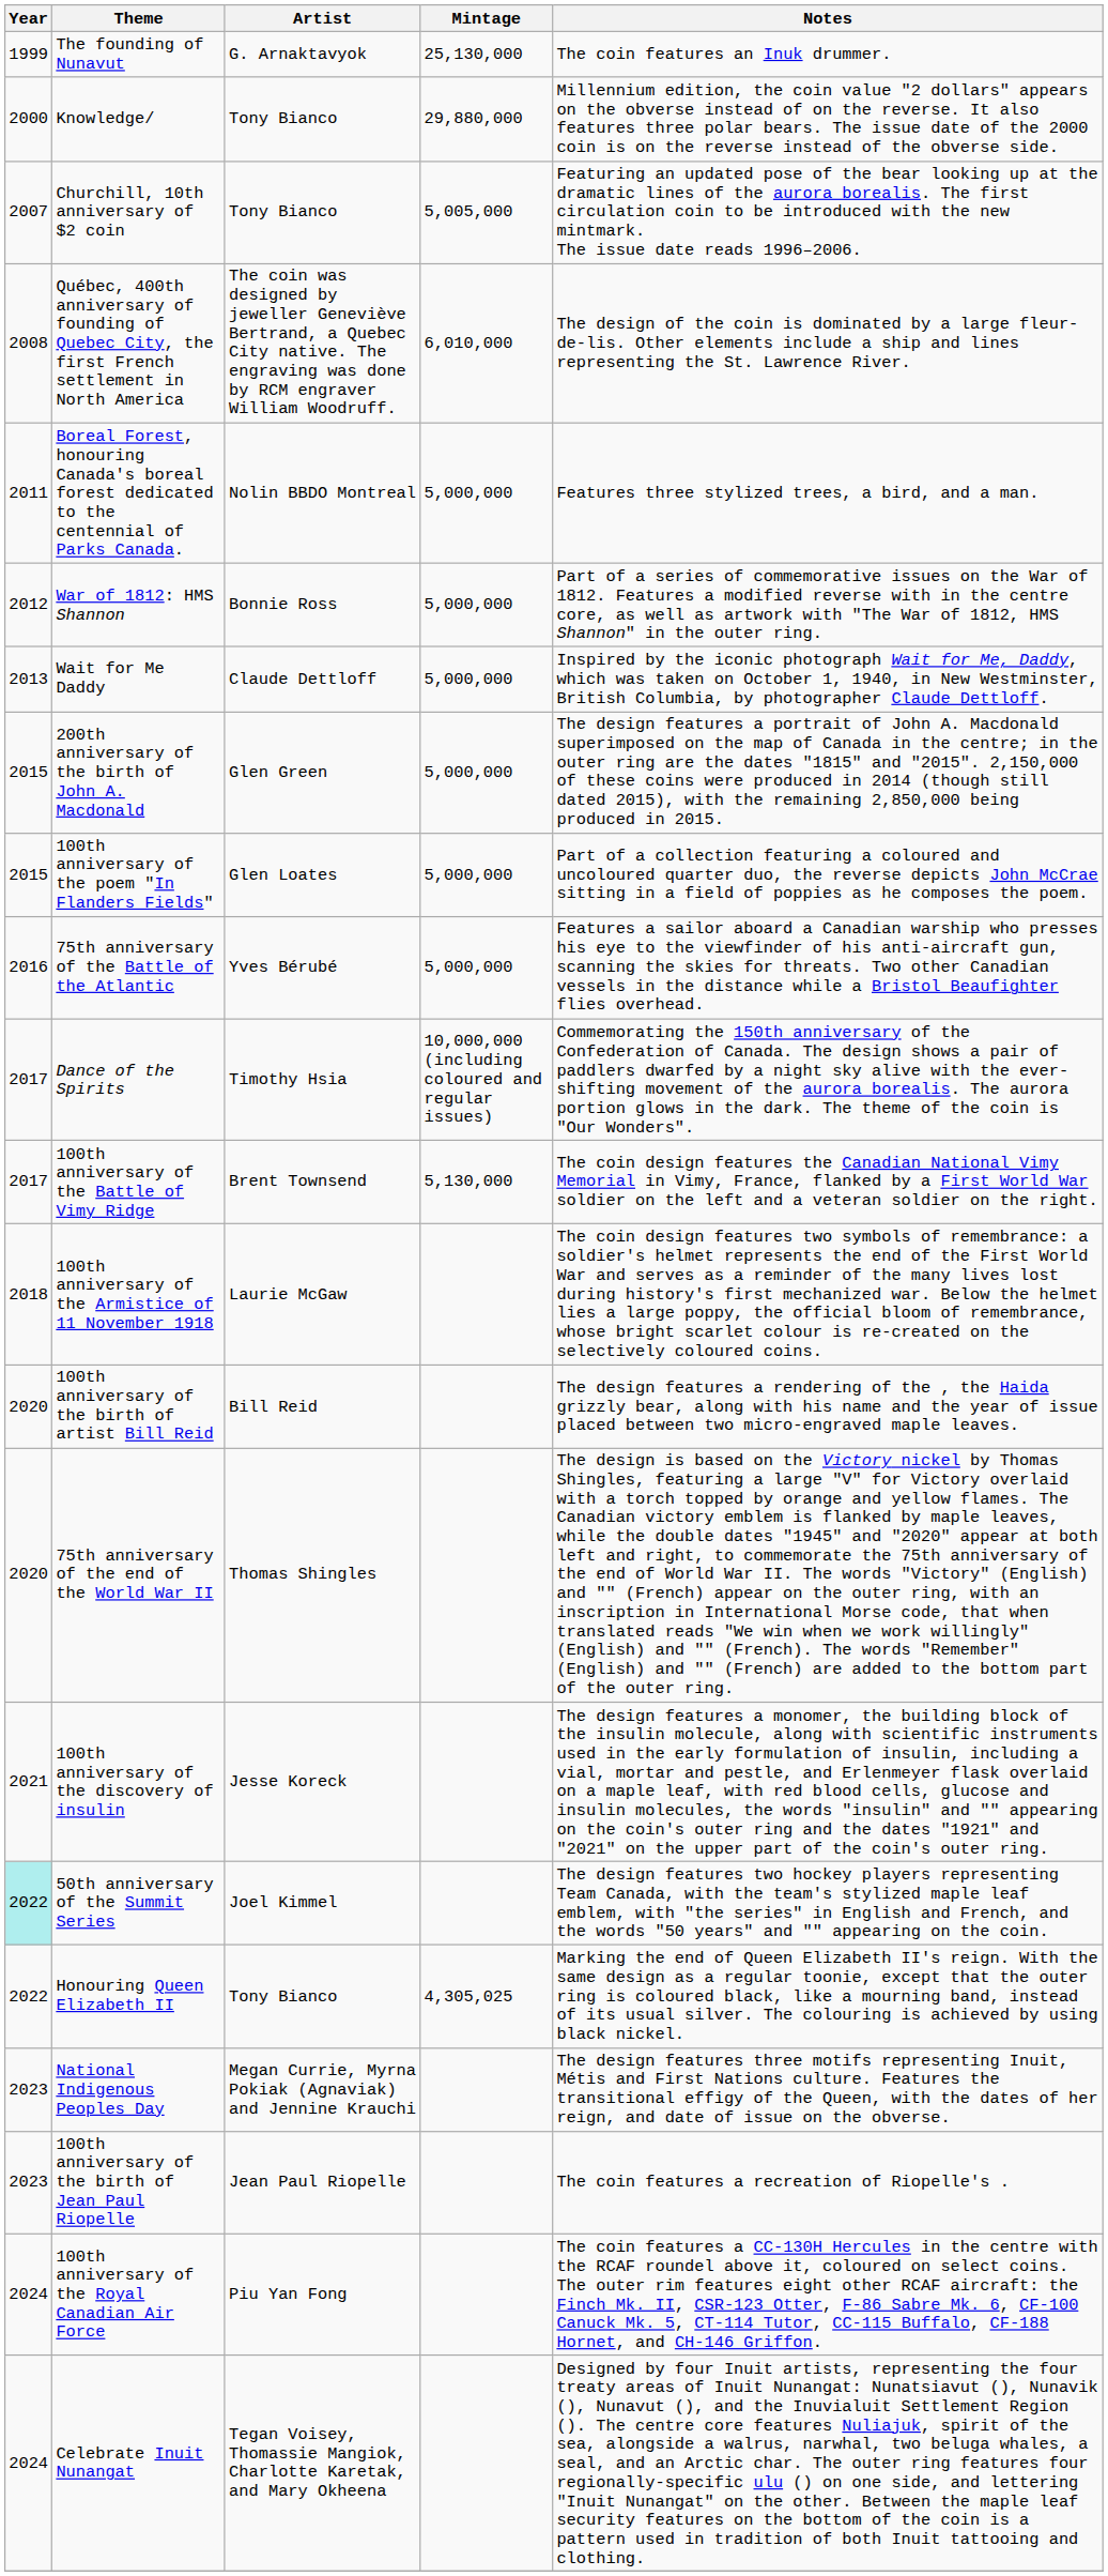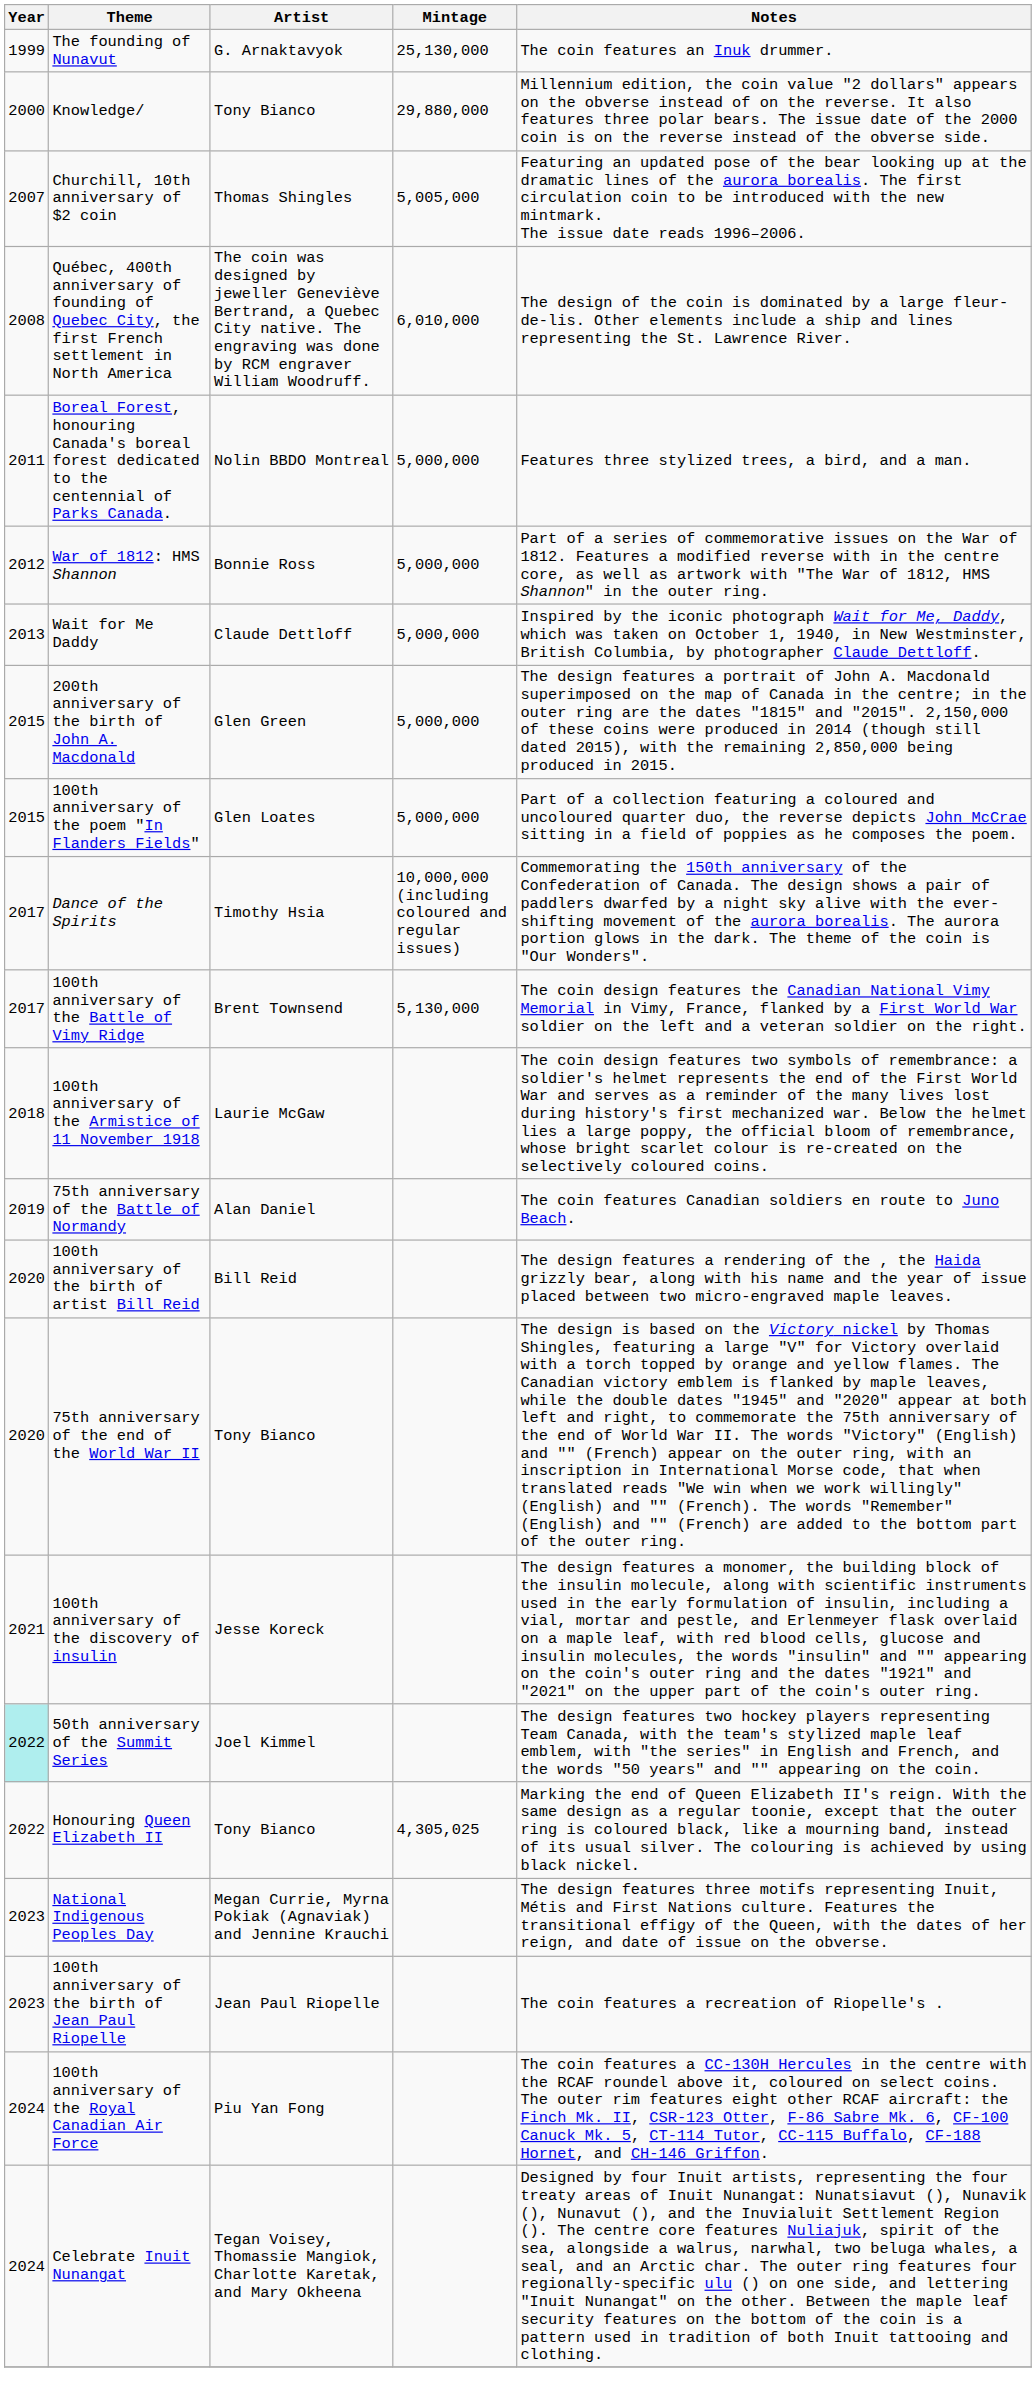Churchill, 10th anniversary of $2 coin | Artist: Tony Bianco -> Thomas Shingles
- row: 2016 | 75th anniversary of the Battle of the Atlantic | Yves Bérubé | 5,000,000 | Features a sailor aboard a Canadian warship who presses his eye to the viewfinder of his anti-aircraft gun, scanning the skies for threats. Two other Canadian vessels in the distance while a Bristol Beaufighter flies overhead.
+ row: 2019 | 75th anniversary of the Battle of Normandy | Alan Daniel | The coin features Canadian soldiers en route to Juno Beach.
75th anniversary of the end of the World War II | Artist: Thomas Shingles -> Tony Bianco
